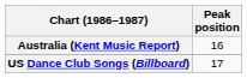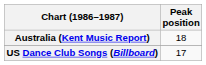Australia (Kent Music Report) | Peak position: 16 -> 18
